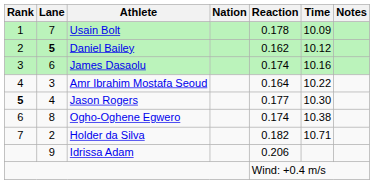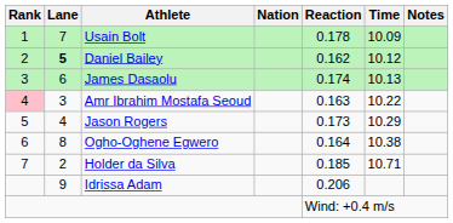James Dasaolu | Time: 10.16 -> 10.13
Amr Ibrahim Mostafa Seoud | Rank: no background -> pink background
Amr Ibrahim Mostafa Seoud | Reaction: 0.164 -> 0.163
Jason Rogers | Rank: bold -> normal
Jason Rogers | Reaction: 0.177 -> 0.173
Jason Rogers | Time: 10.30 -> 10.29
Ogho-Oghene Egwero | Reaction: 0.174 -> 0.164
Holder da Silva | Reaction: 0.182 -> 0.185
